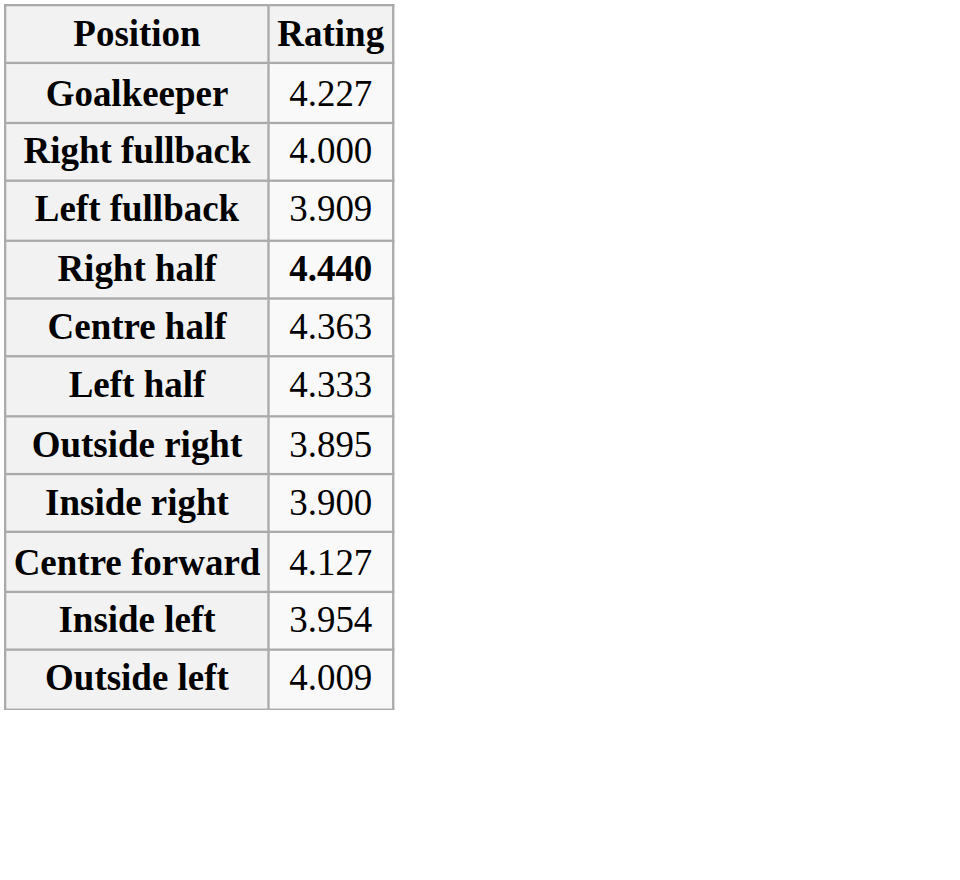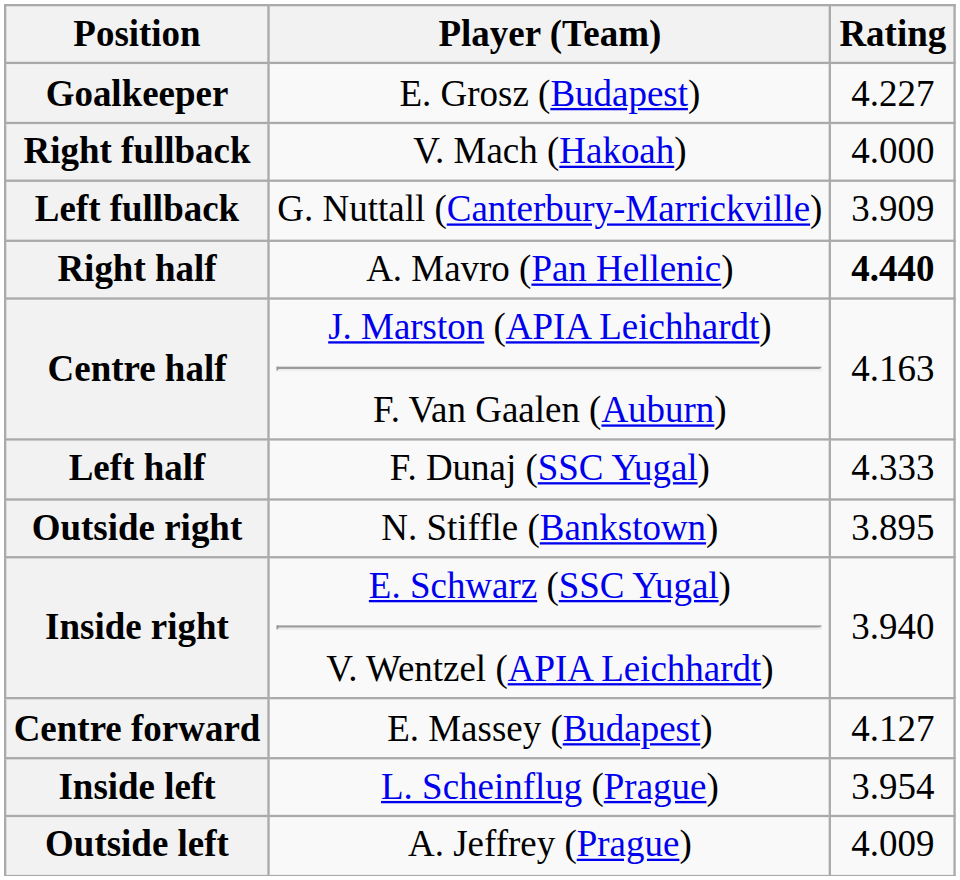+ column: Player (Team) | E. Grosz (Budapest) | V. Mach (Hakoah) | G. Nuttall (Canterbury-Marrickville) | A. Mavro (Pan Hellenic) | J. Marston (APIA Leichhardt) F. Van Gaalen (Auburn) | F. Dunaj (SSC Yugal) | N. Stiffle (Bankstown) | E. Schwarz (SSC Yugal) V. Wentzel (APIA Leichhardt) | E. Massey (Budapest) | L. Scheinflug (Prague) | A. Jeffrey (Prague)
Centre half | Rating: 4.363 -> 4.163
Inside right | Rating: 3.900 -> 3.940
